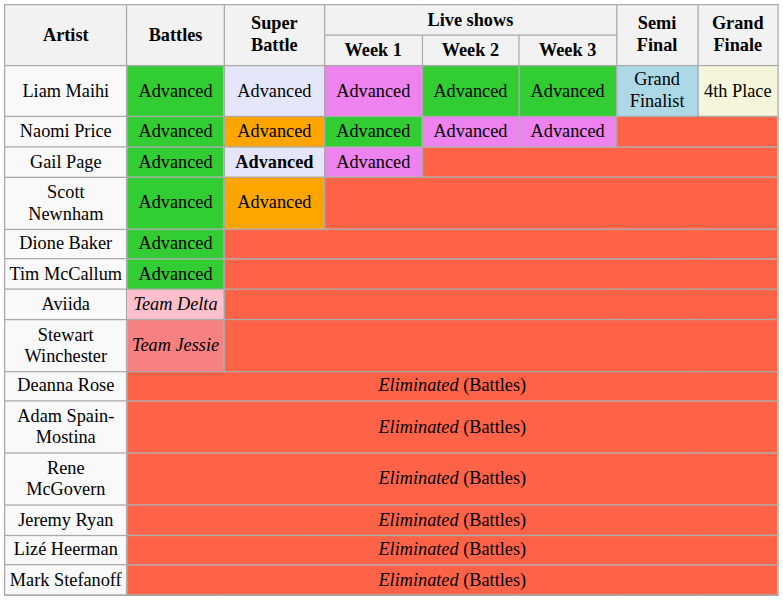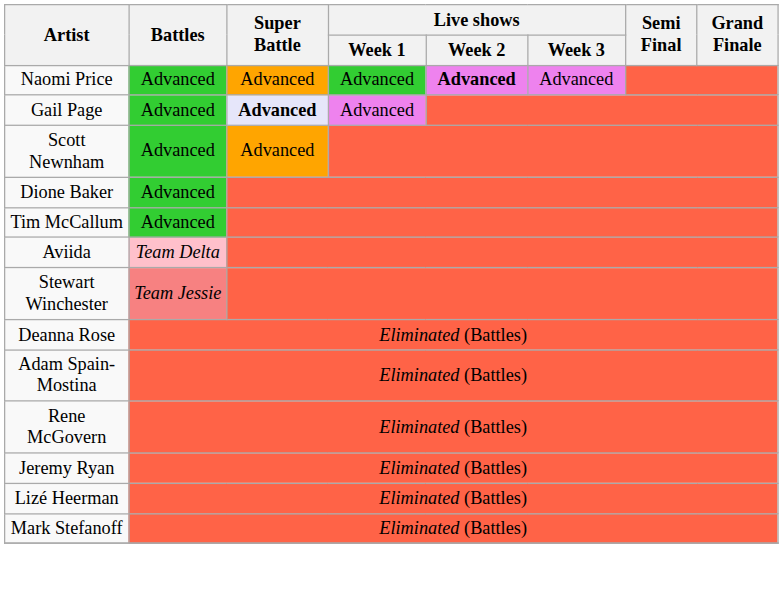- row: Liam Maihi | Advanced | Advanced | Advanced | Advanced | Advanced | Grand Finalist | 4th Place
Naomi Price | Live shows / Week 2: normal -> bold
